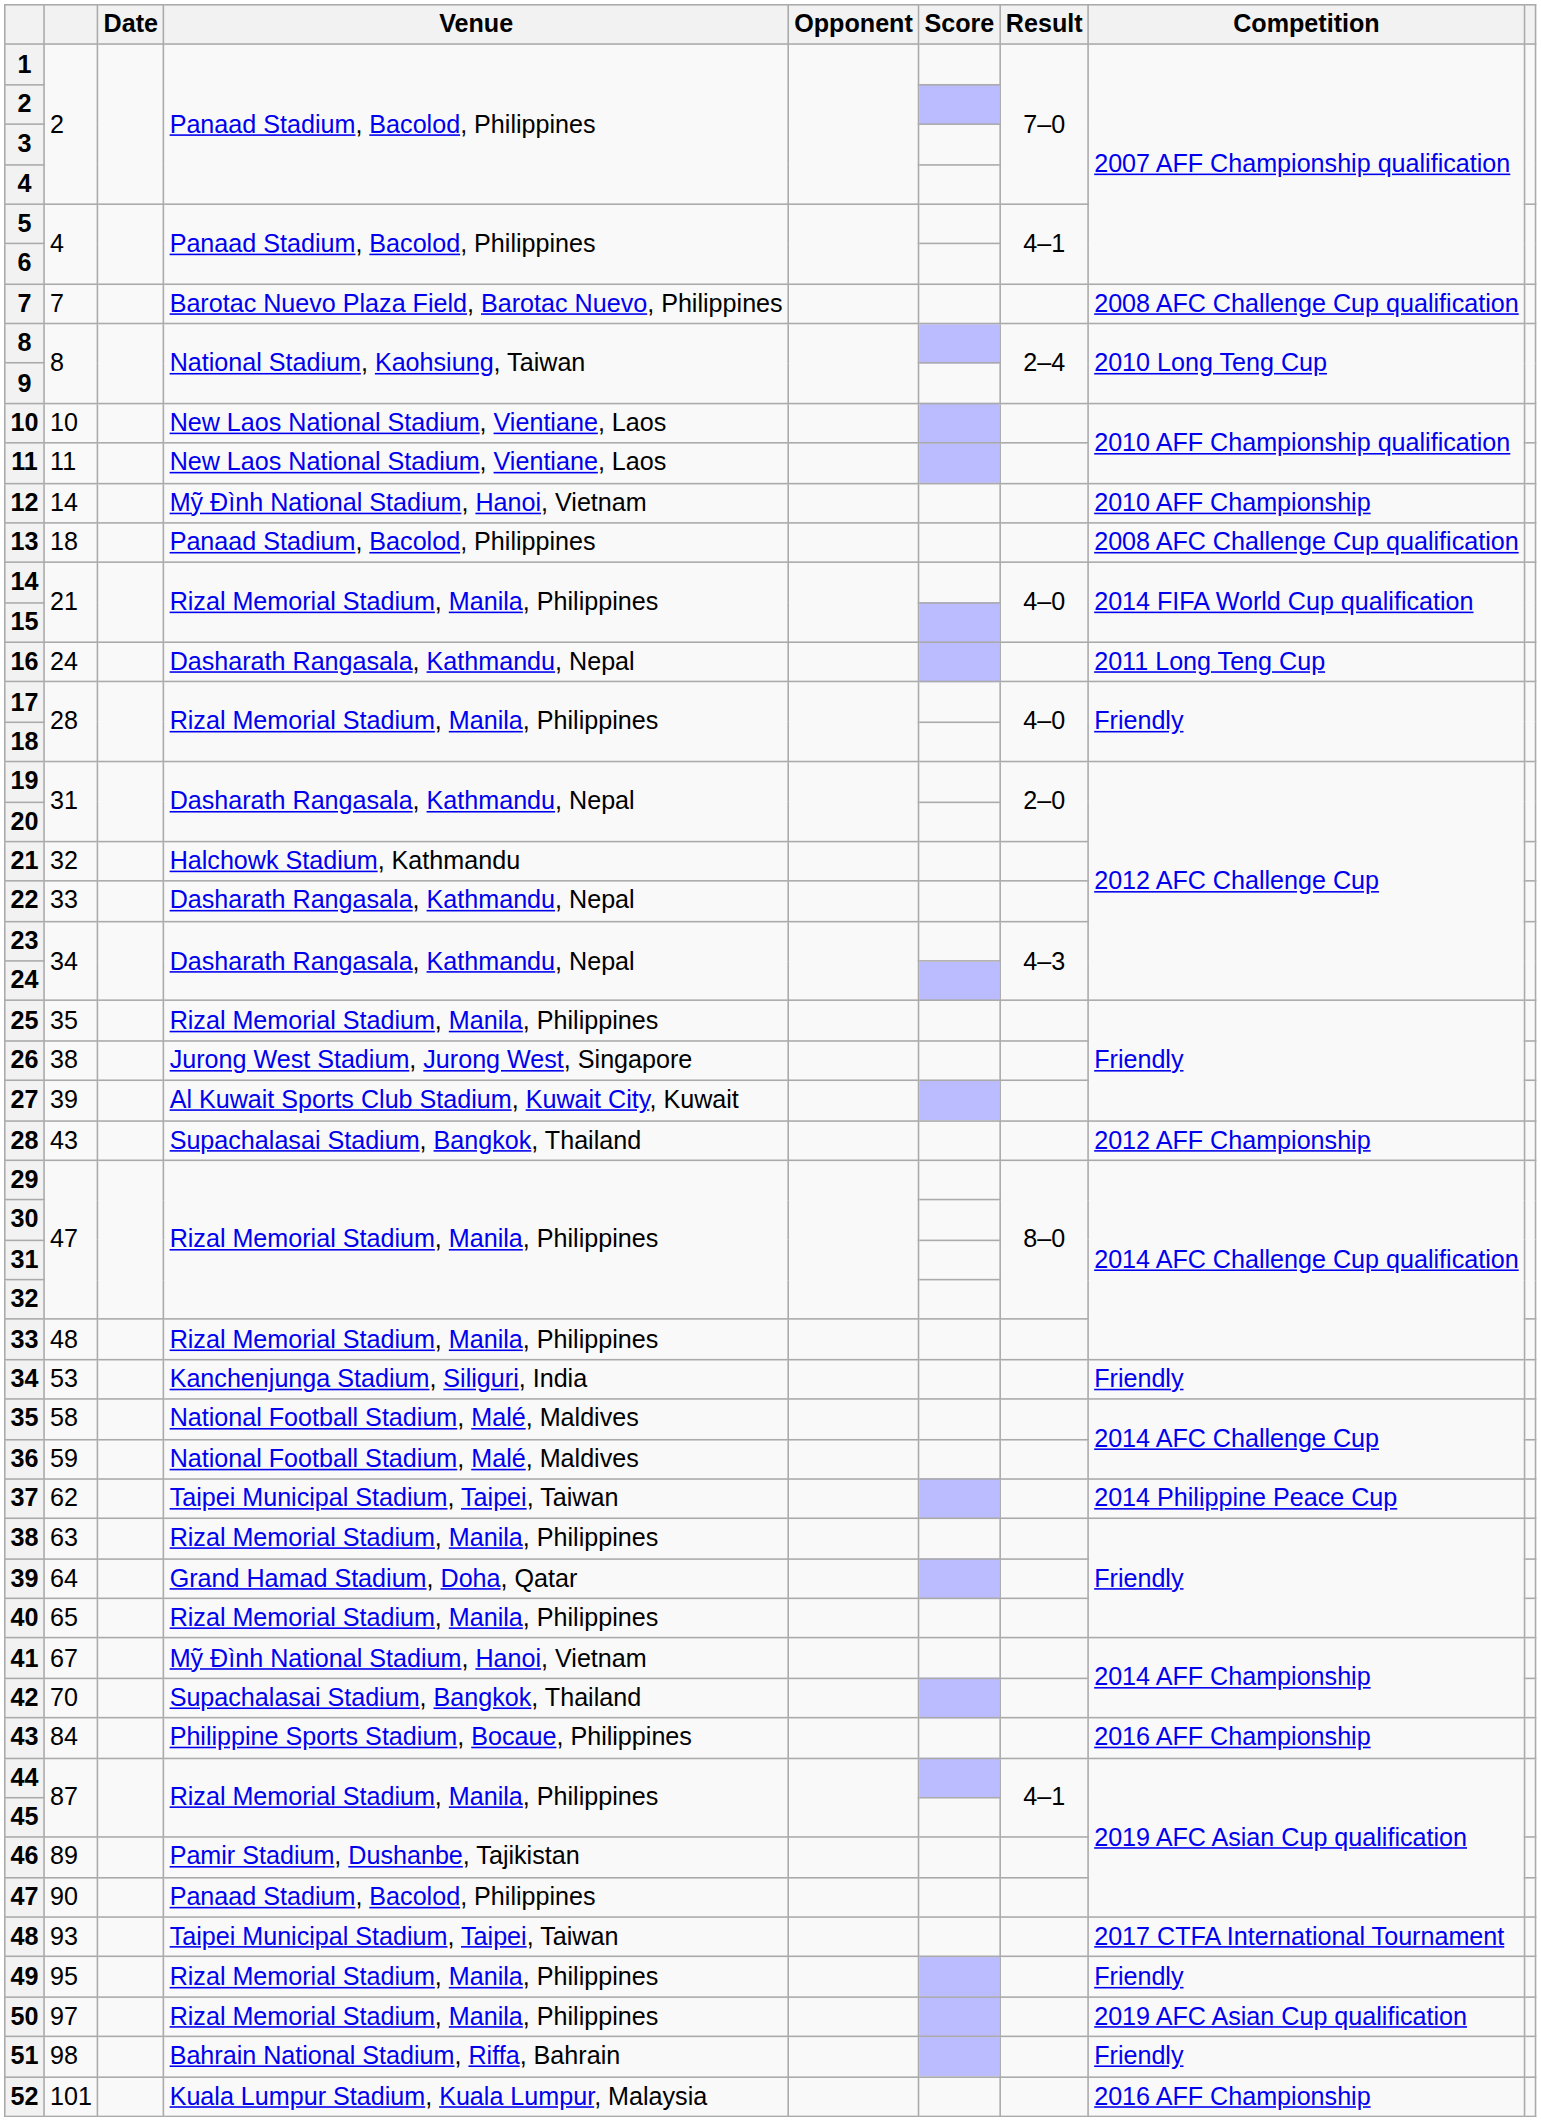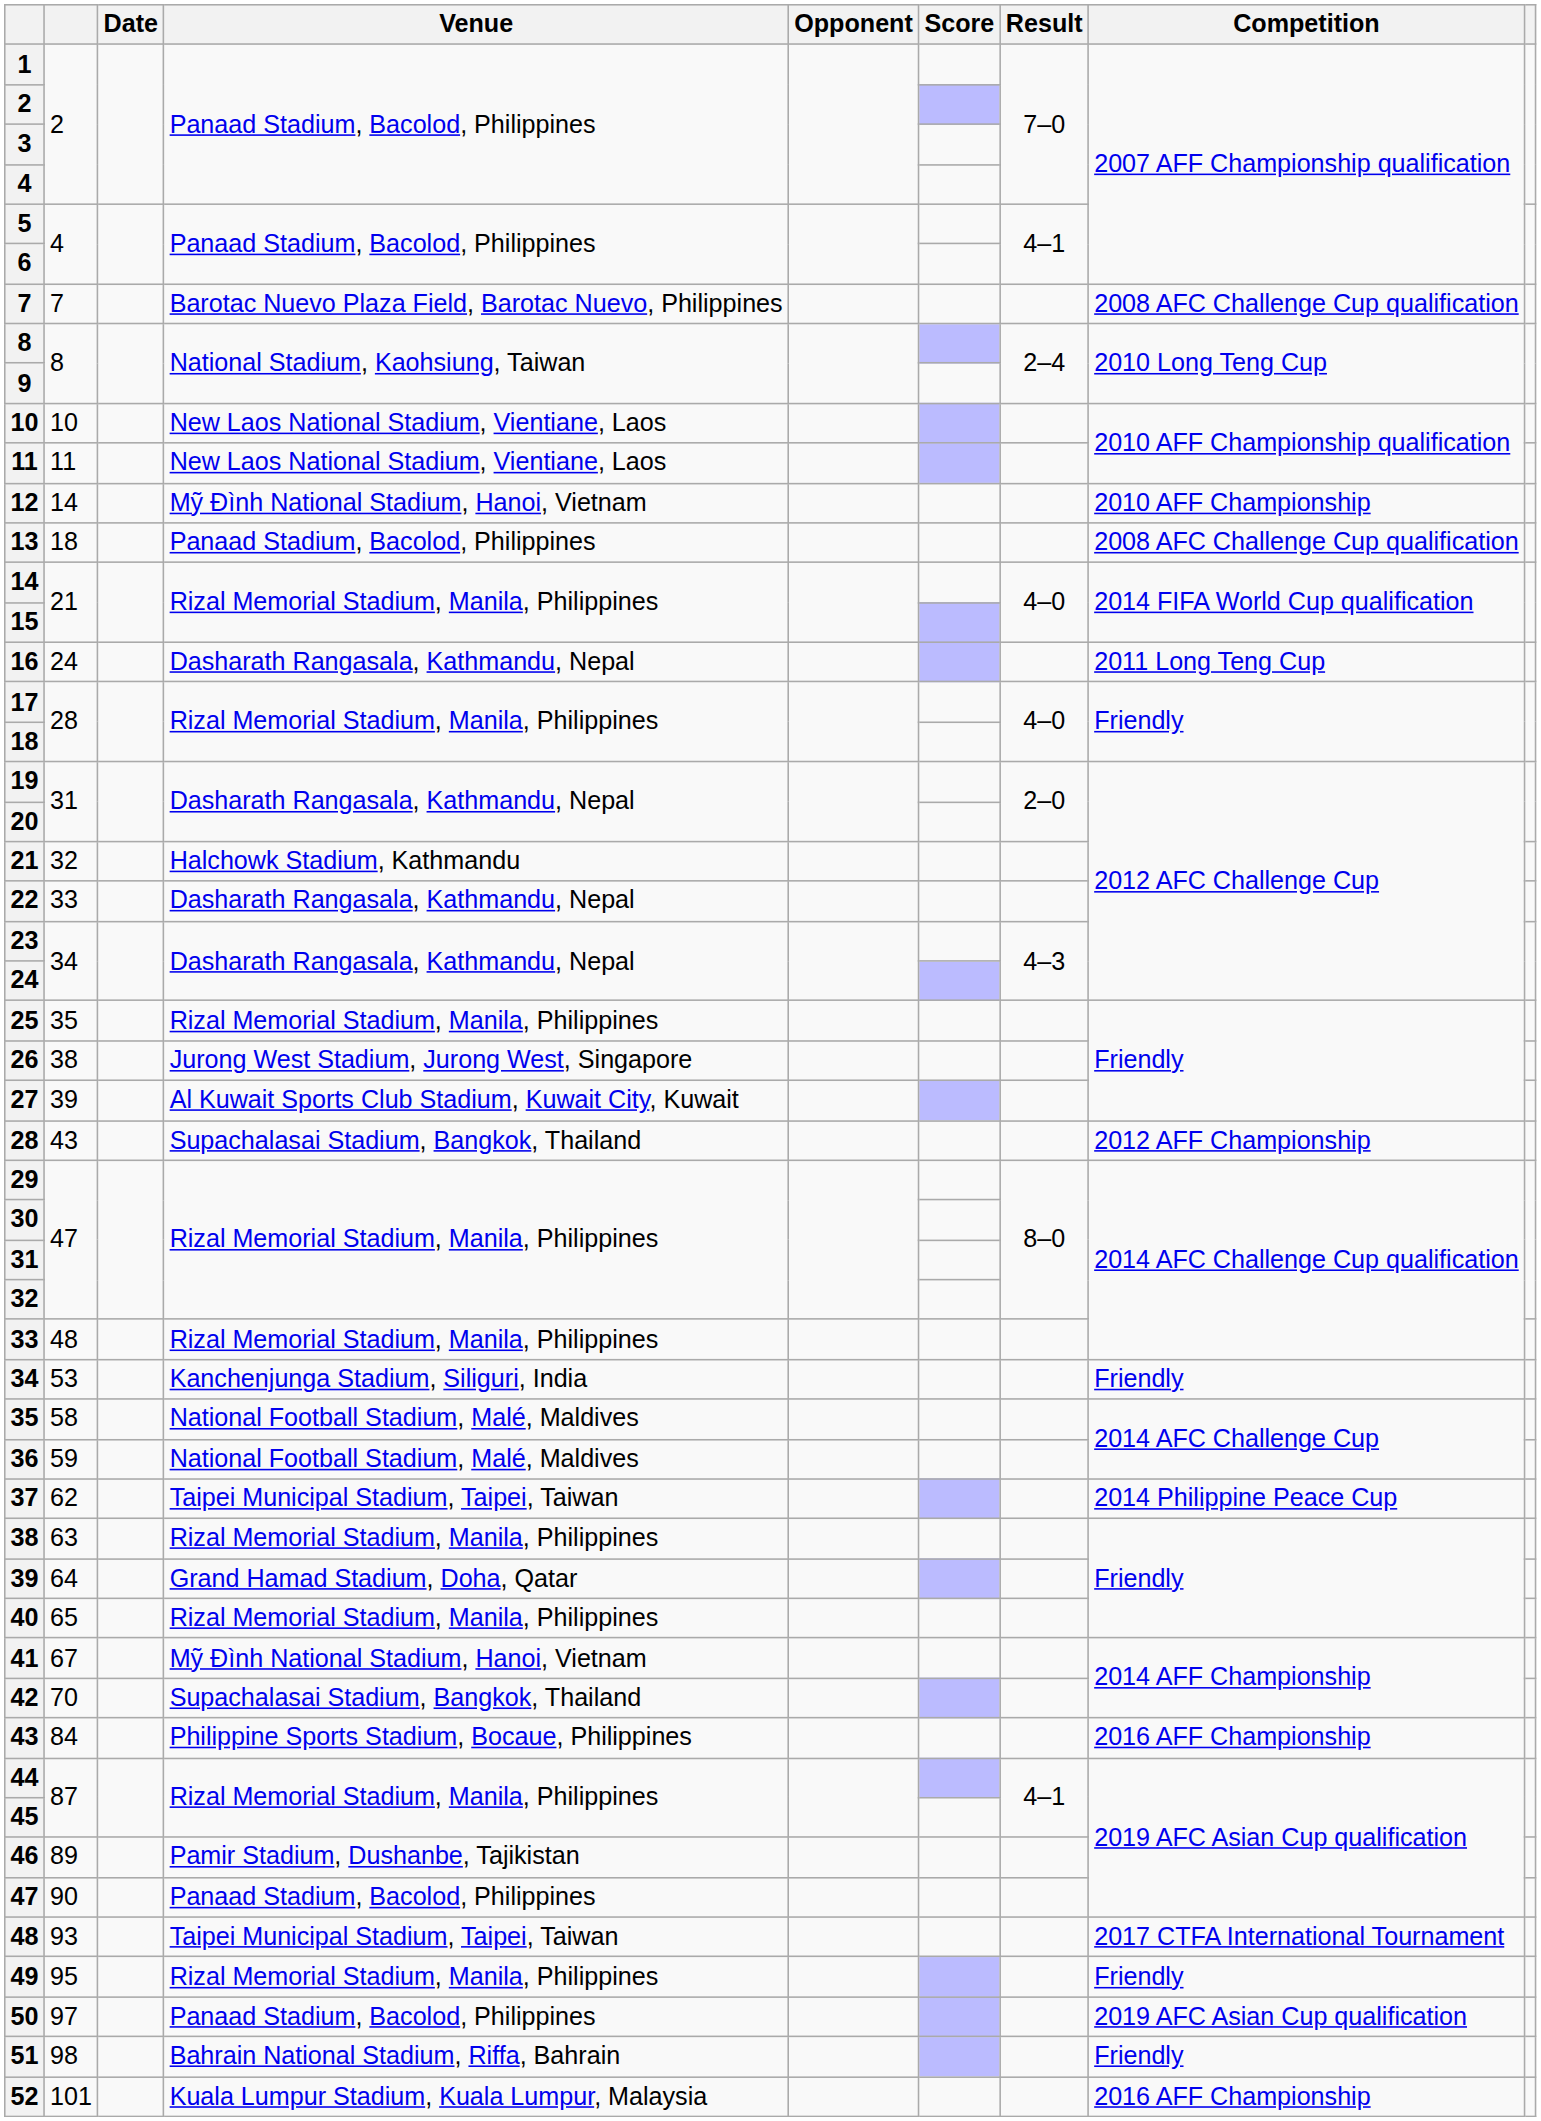50 | Venue: Rizal Memorial Stadium, Manila, Philippines -> Panaad Stadium, Bacolod, Philippines
